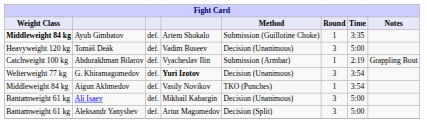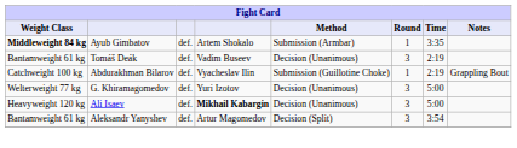Ayub Gimbatov | Method: Submission (Guillotine Choke) -> Submission (Armbar)
Tomáš Deák | Weight Class: Heavyweight 120 kg -> Bantamweight 61 kg
Tomáš Deák | Time: 5:00 -> 2:19
Abdurakhman Bilarov | Method: Submission (Armbar) -> Submission (Guillotine Choke)
G. Khiramagomedov | column 4: bold -> normal
G. Khiramagomedov | Time: 3:54 -> 5:00
- row: Middleweight 84 kg | Aigun Akhmedov | def. | Vasily Novikov | TKO (Punches) | 1 | 3:54
Ali Isaev | Weight Class: Bantamweight 61 kg -> Heavyweight 120 kg
Ali Isaev | column 4: normal -> bold
Aleksandr Yanyshev | Time: 5:00 -> 3:54
